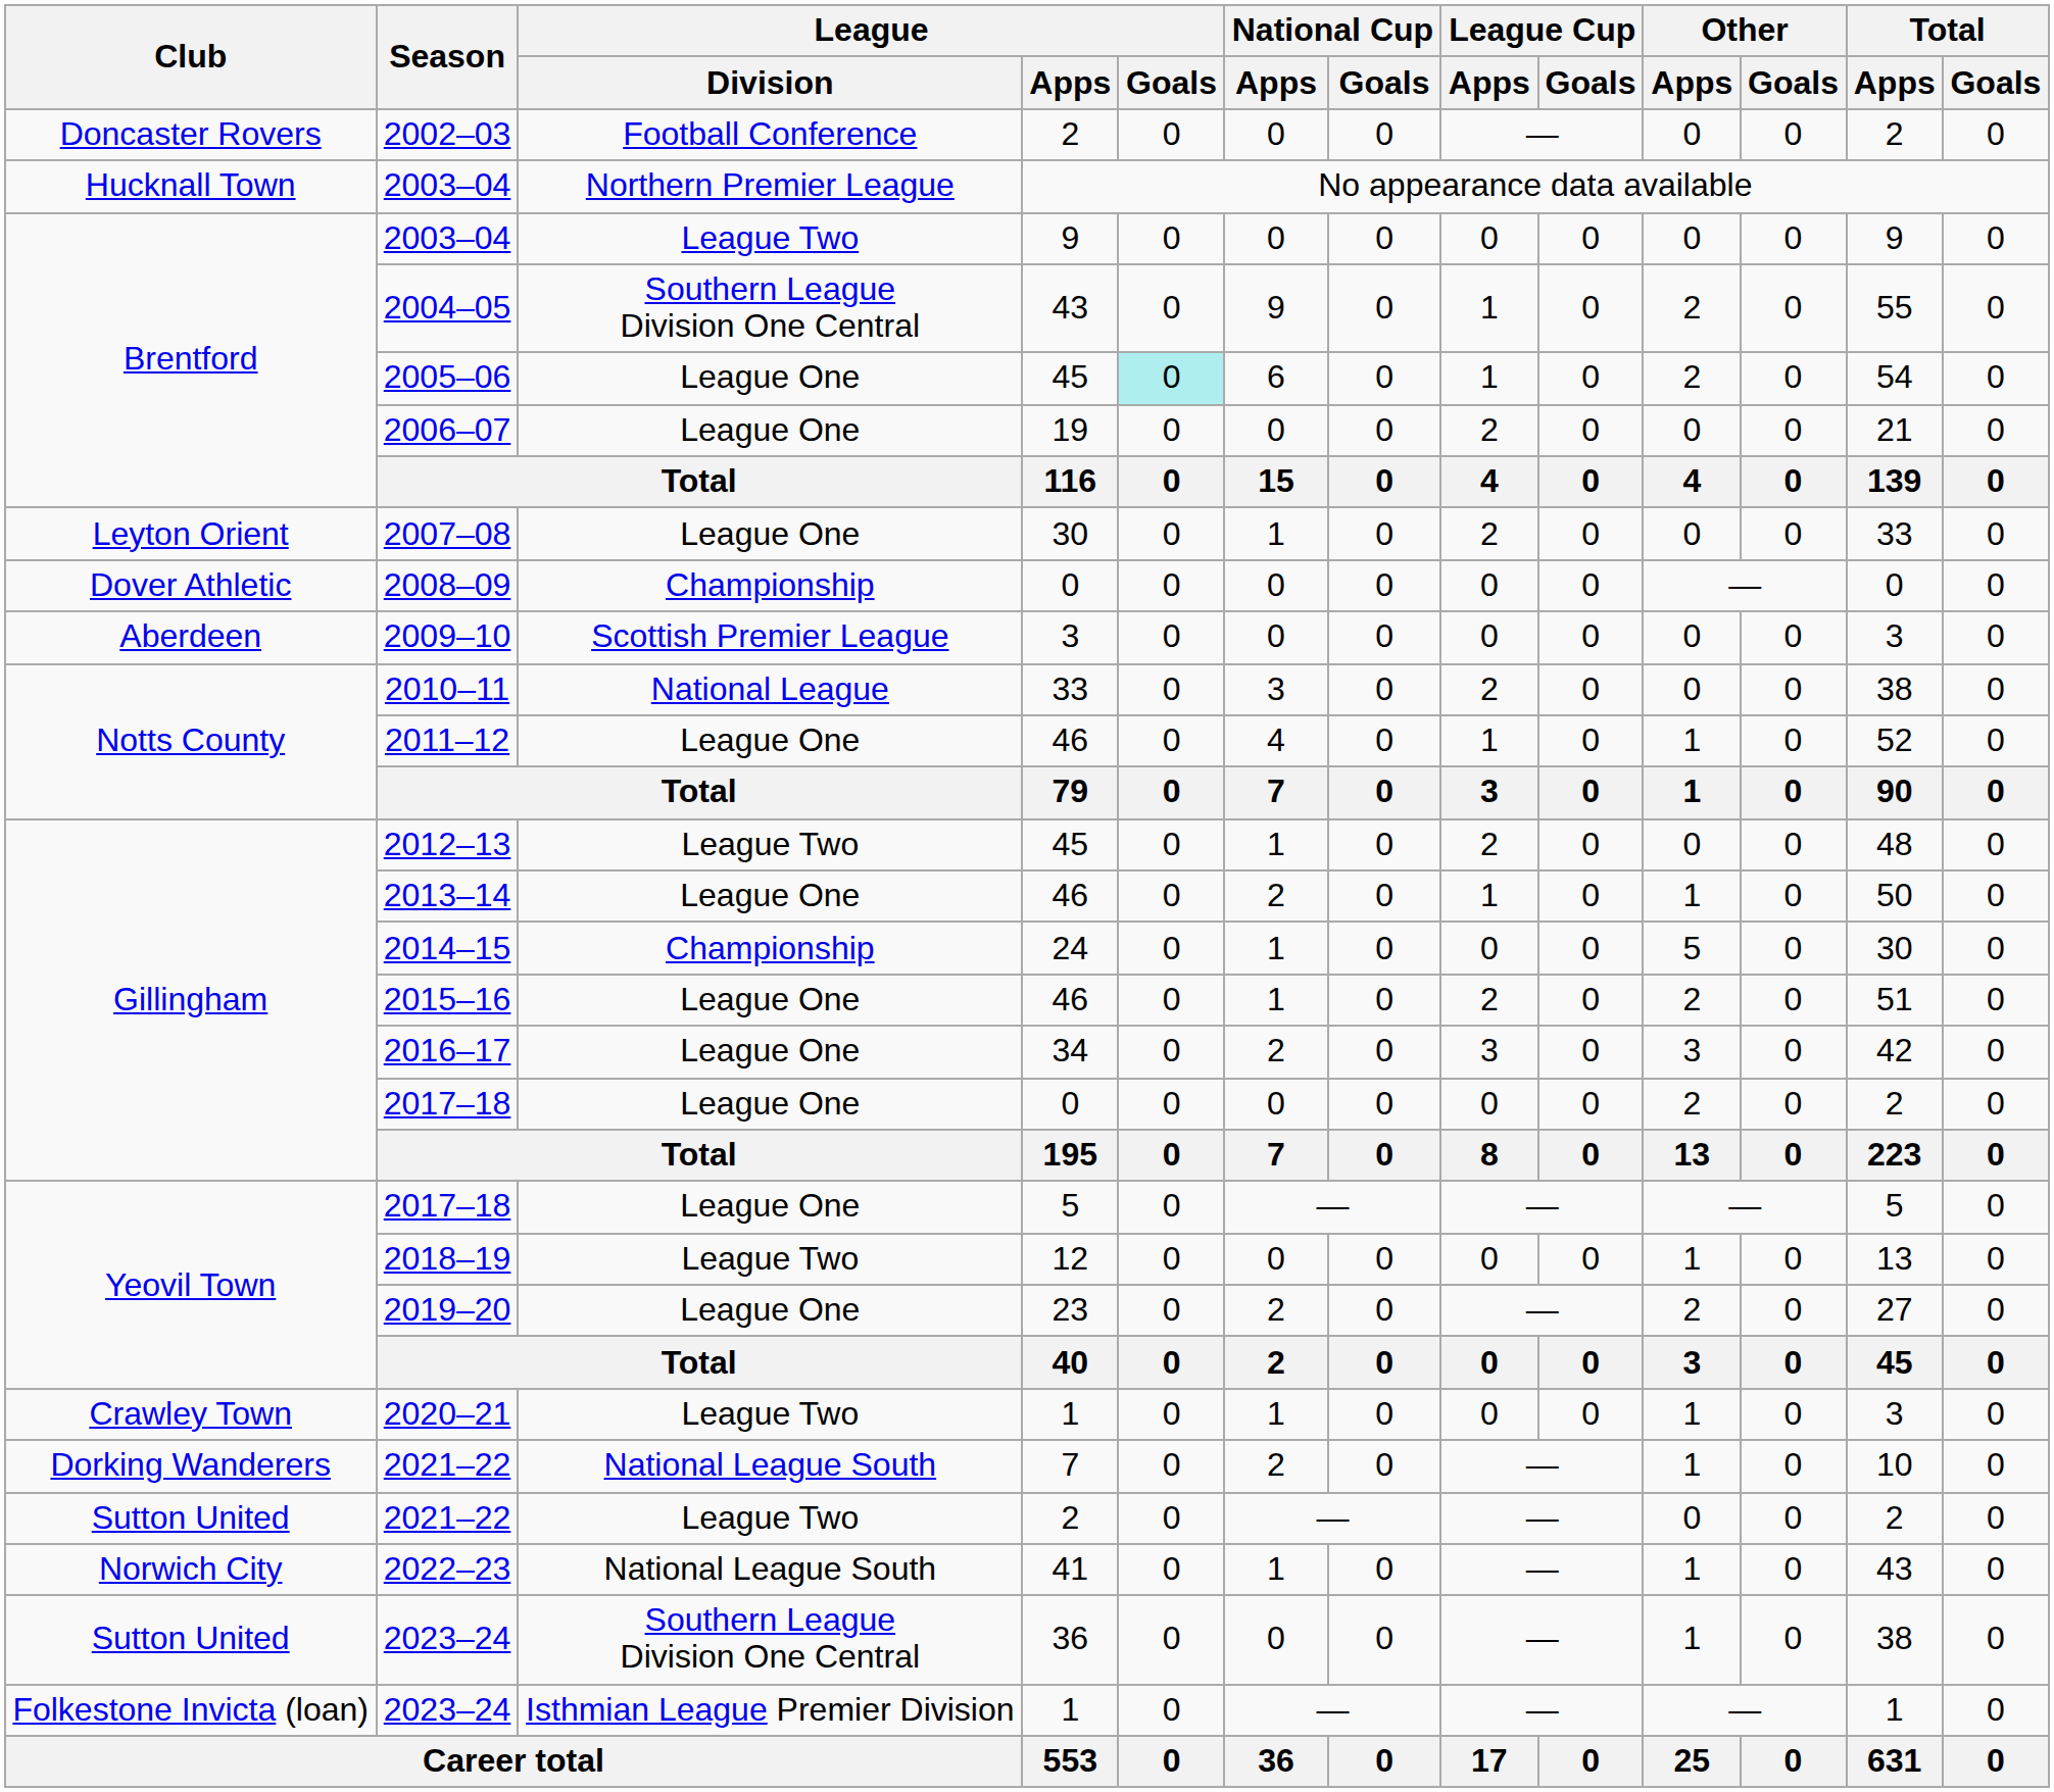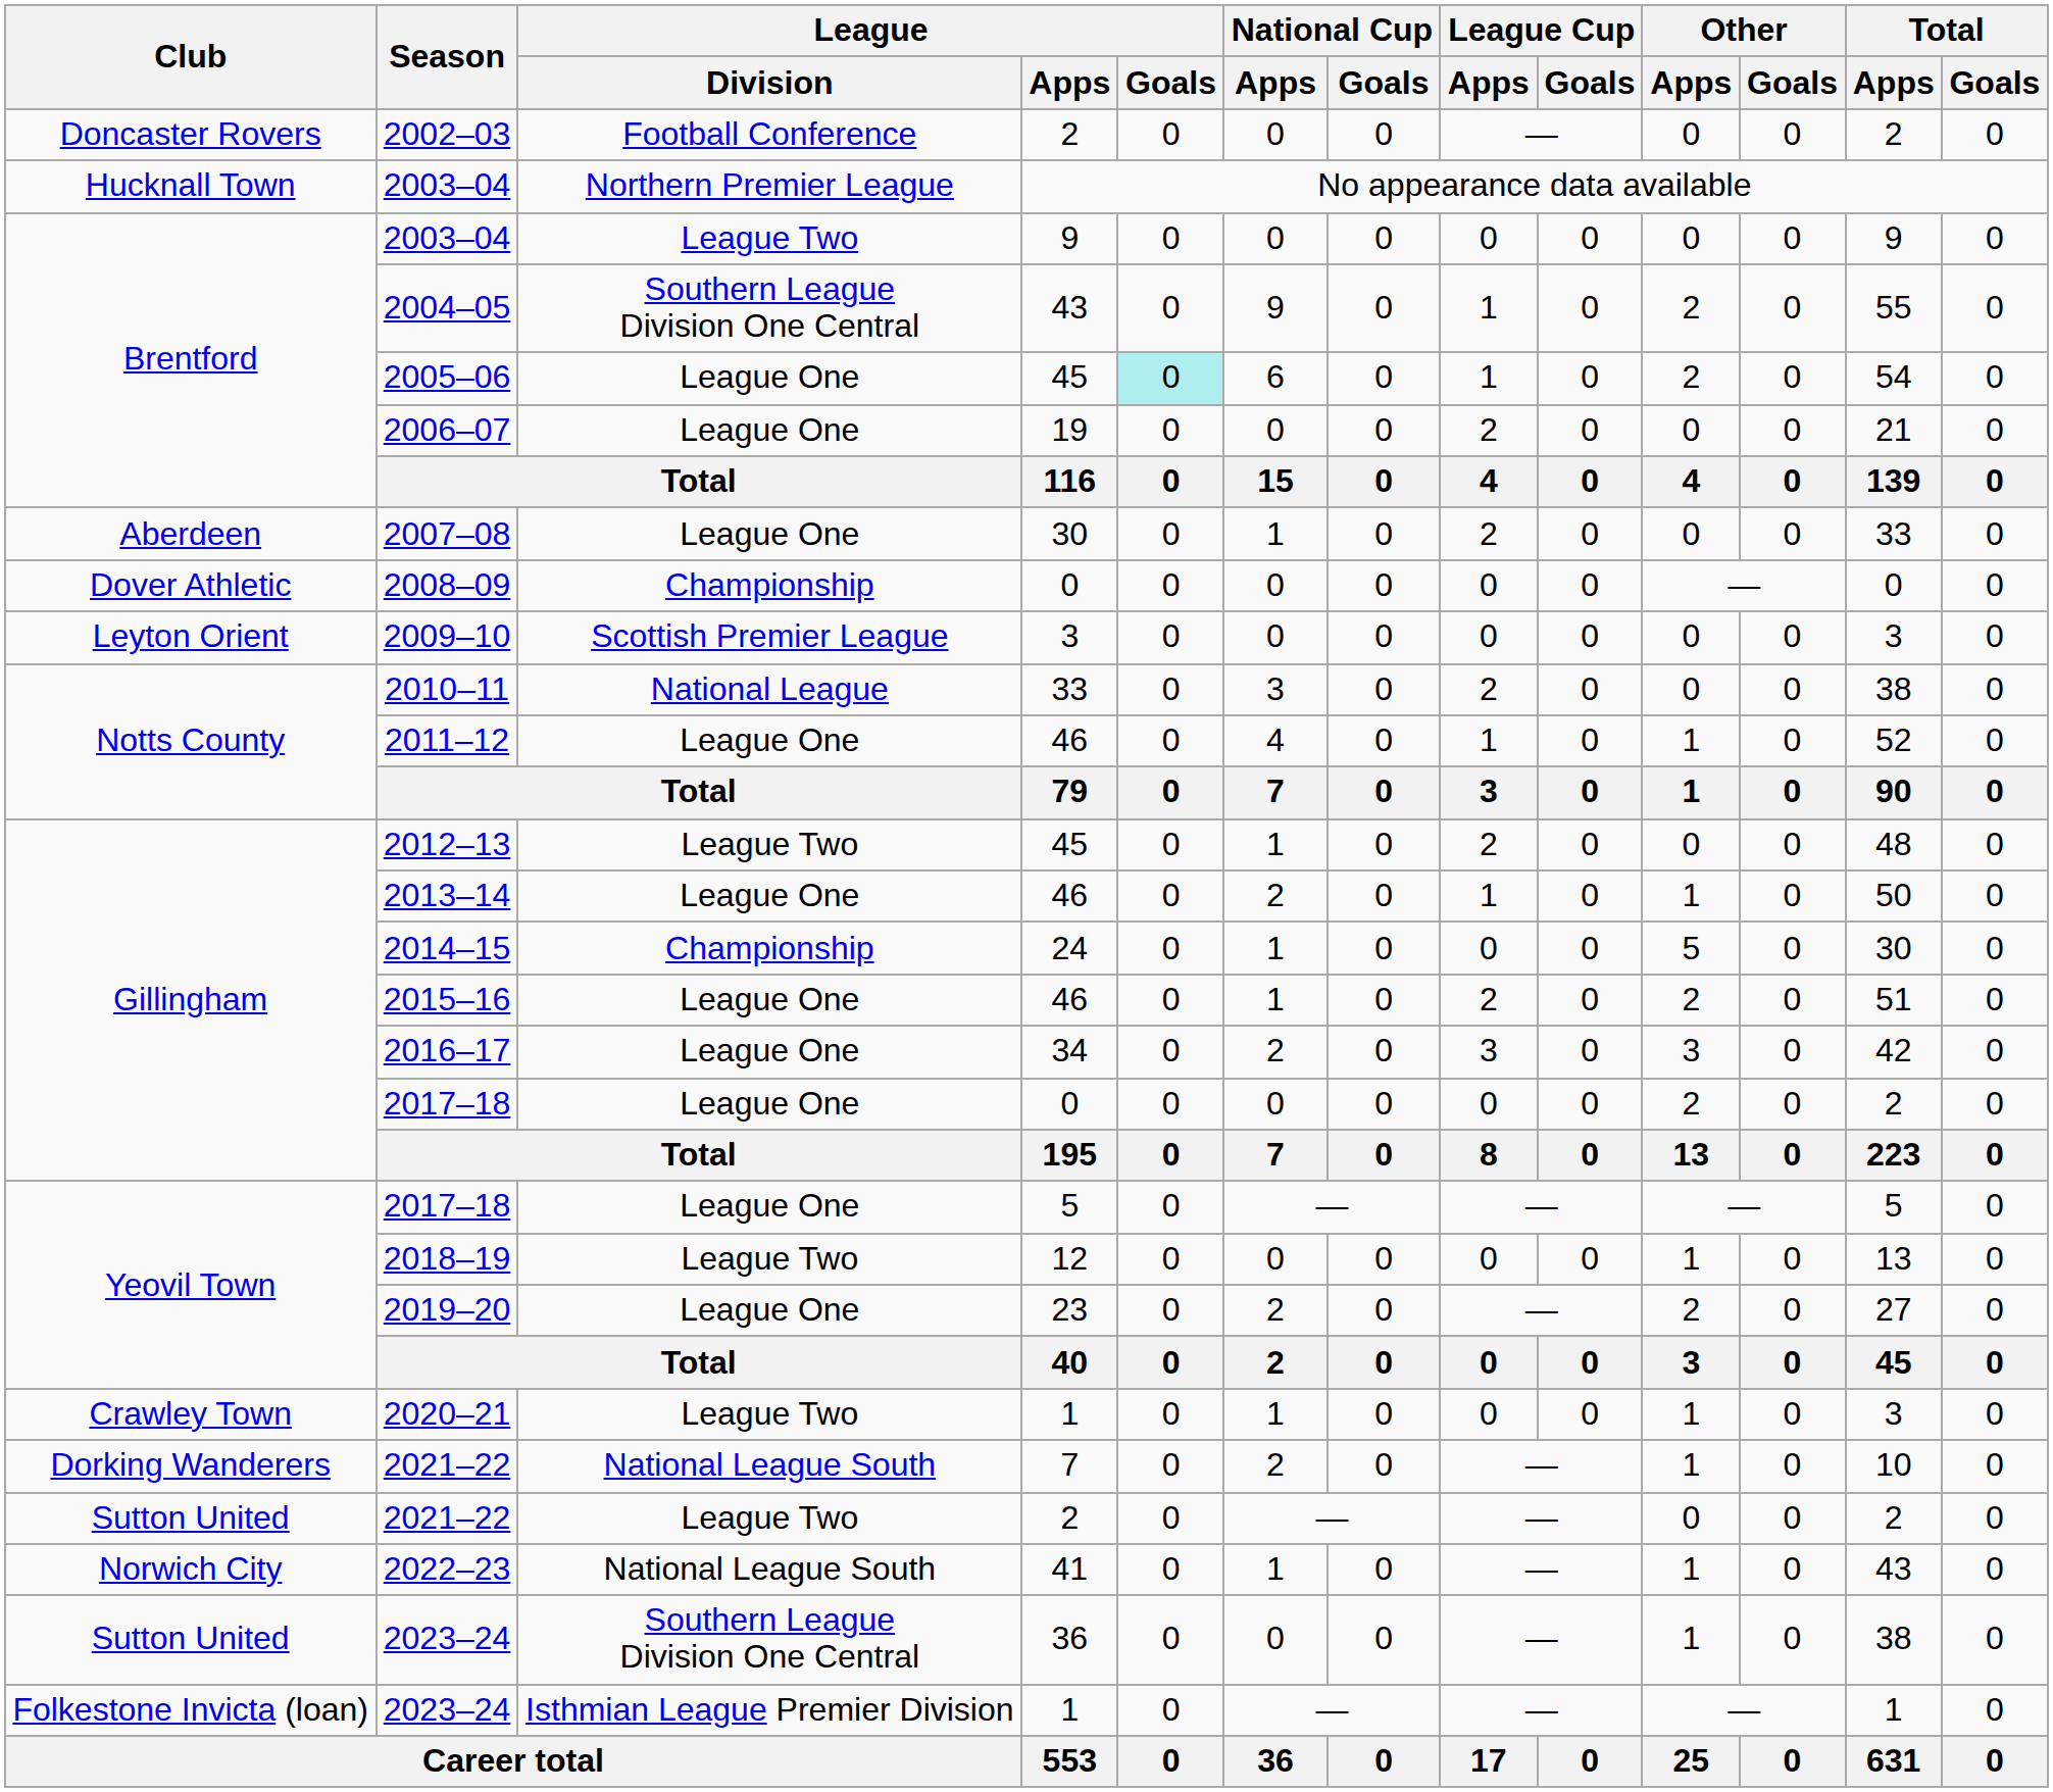2007–08 | Club: Leyton Orient -> Aberdeen
2009–10 | Club: Aberdeen -> Leyton Orient
